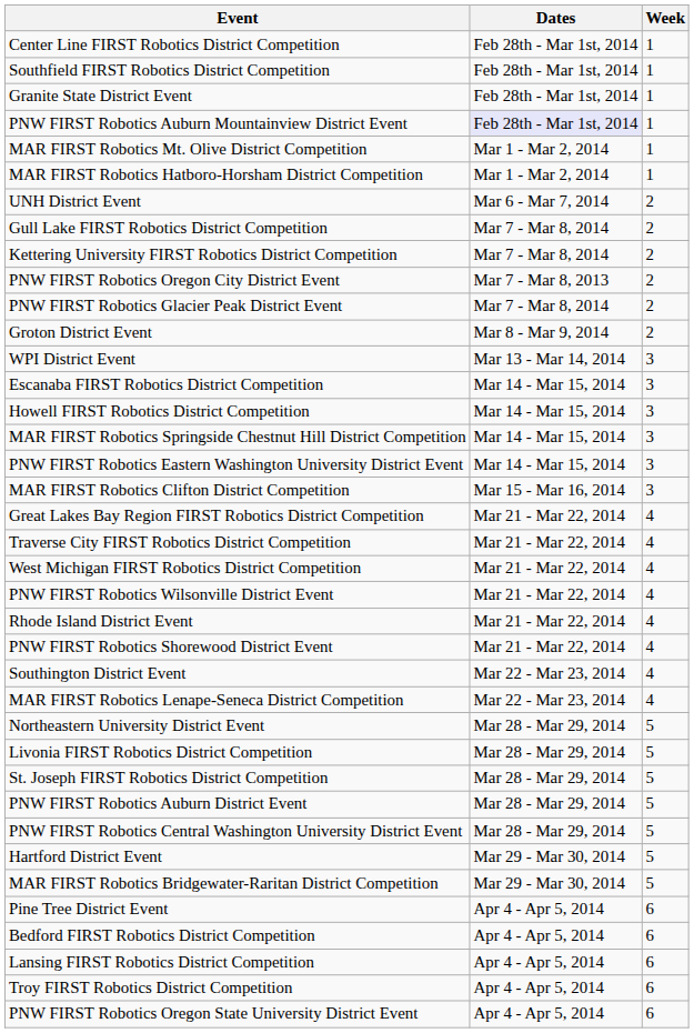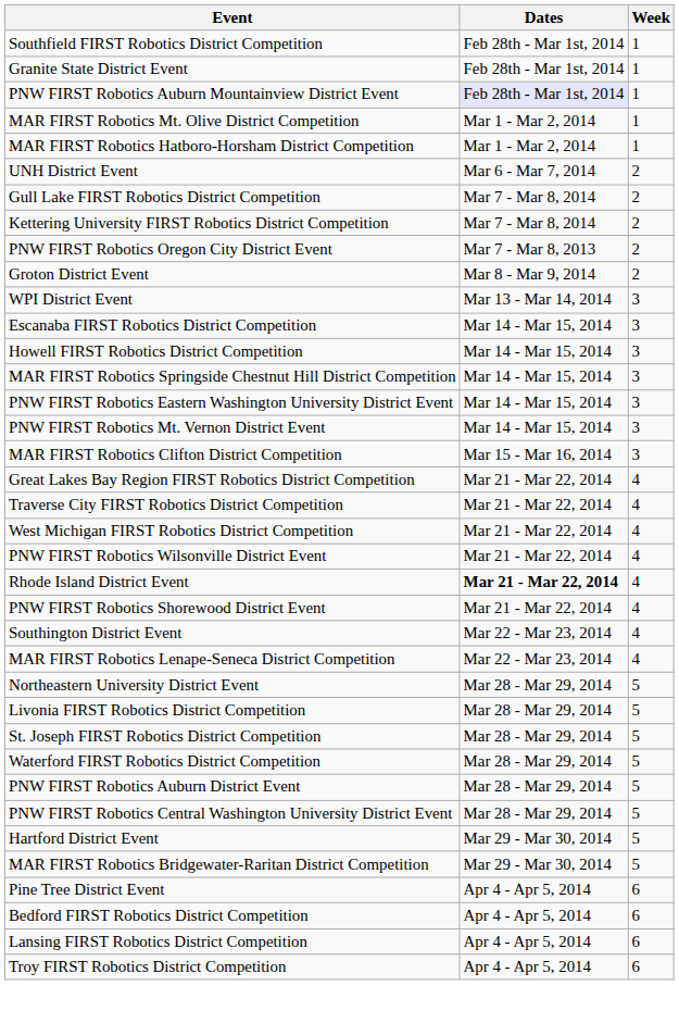- row: Center Line FIRST Robotics District Competition | Feb 28th - Mar 1st, 2014 | 1
- row: PNW FIRST Robotics Glacier Peak District Event | Mar 7 - Mar 8, 2014 | 2
+ row: PNW FIRST Robotics Mt. Vernon District Event | Mar 14 - Mar 15, 2014 | 3
Rhode Island District Event | Dates: normal -> bold
+ row: Waterford FIRST Robotics District Competition | Mar 28 - Mar 29, 2014 | 5
- row: PNW FIRST Robotics Oregon State University District Event | Apr 4 - Apr 5, 2014 | 6
